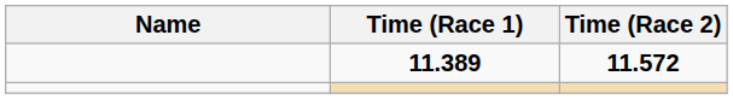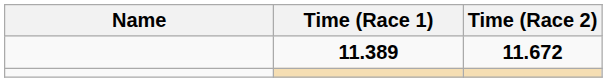11.389 | Time (Race 2): 11.572 -> 11.672
